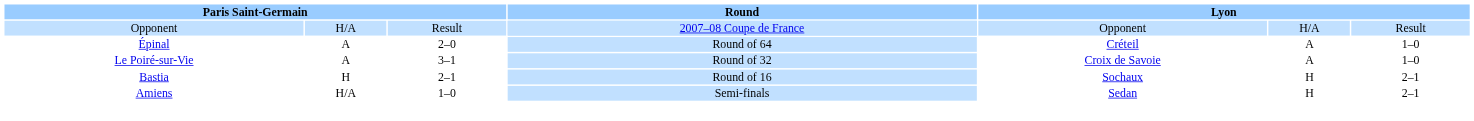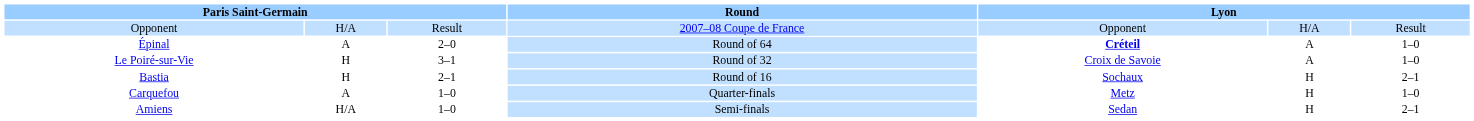Épinal | column 5: normal -> bold
Le Poiré-sur-Vie | column 2: A -> H
+ row: Carquefou | A | 1–0 | Quarter-finals | Metz | H | 1–0
